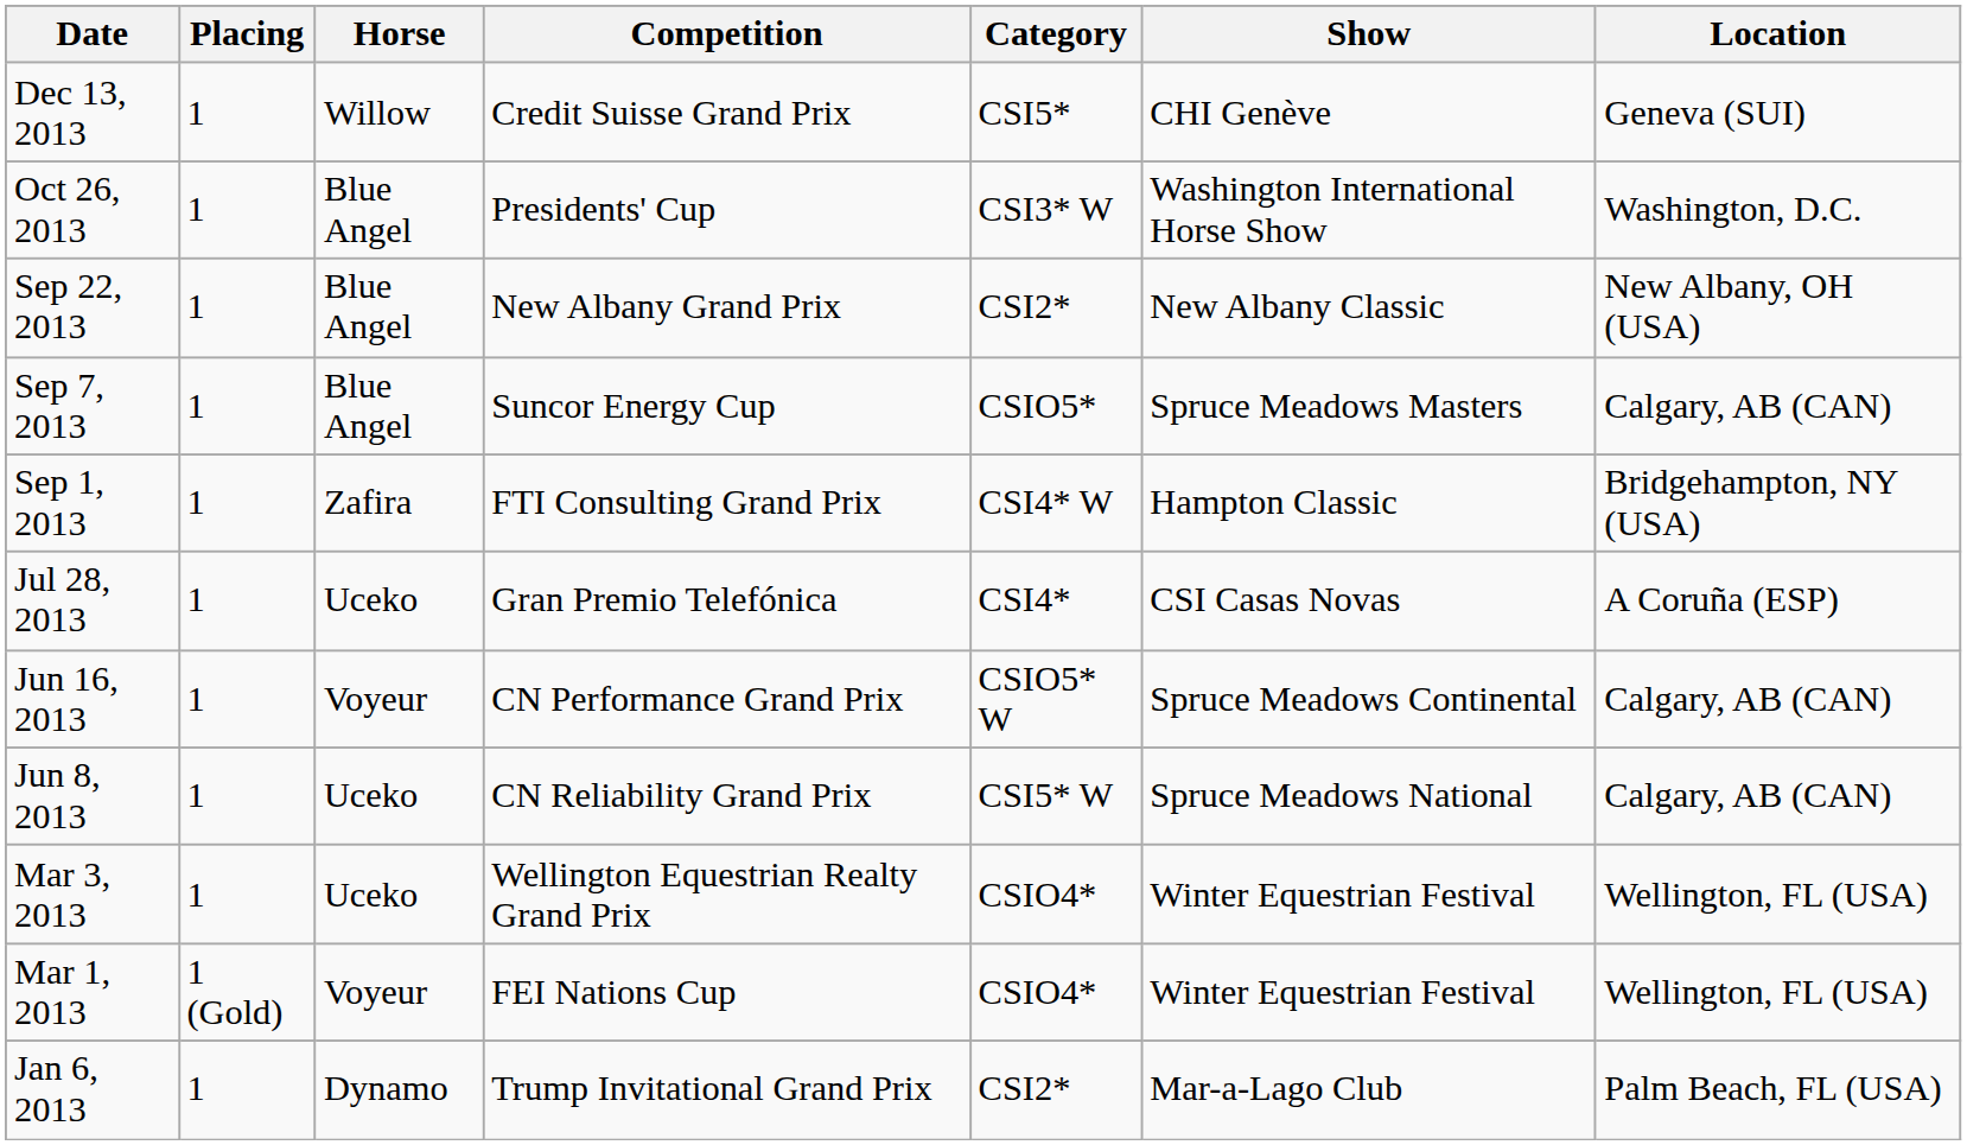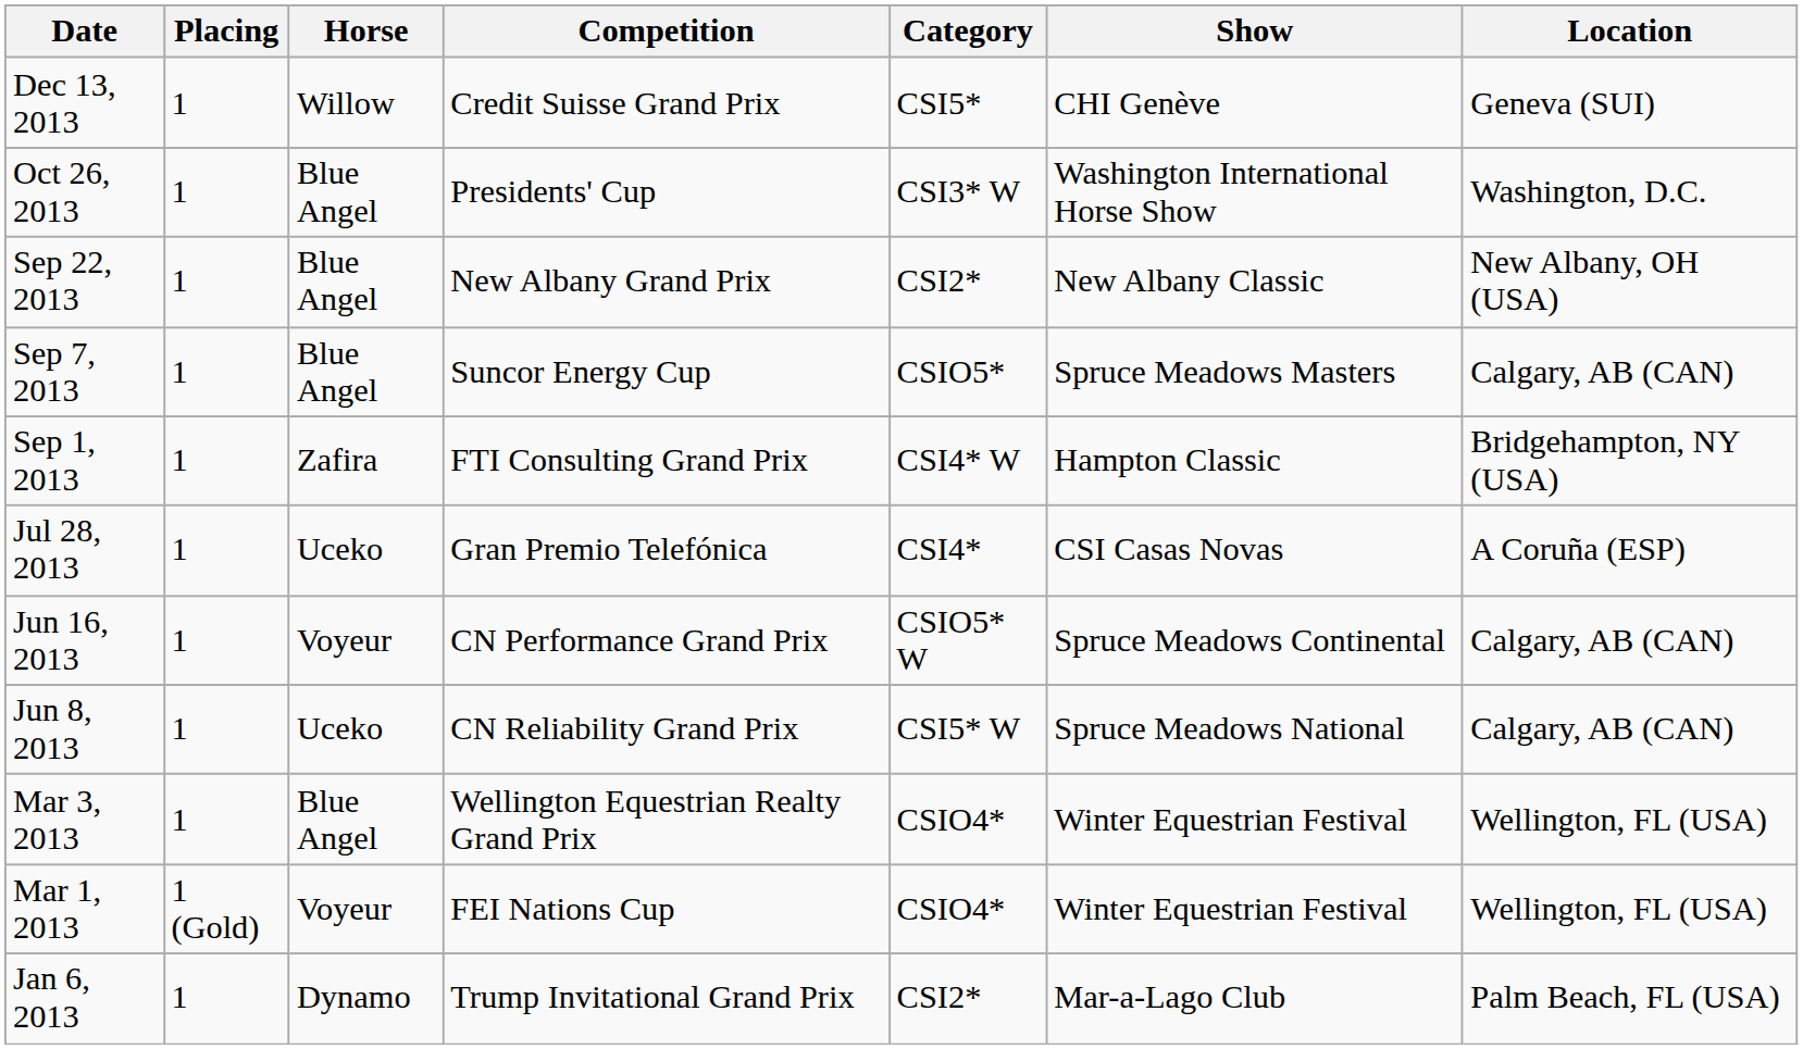Mar 3, 2013 | Horse: Uceko -> Blue Angel
